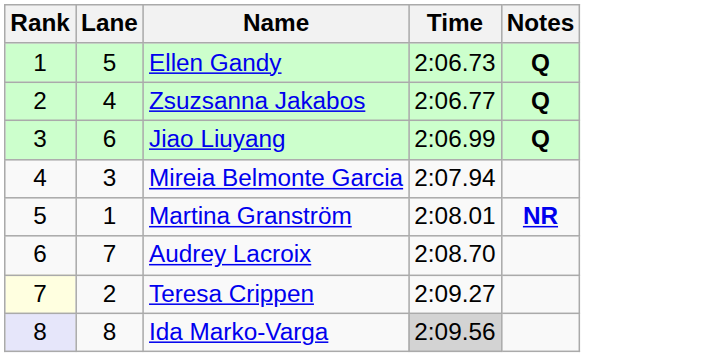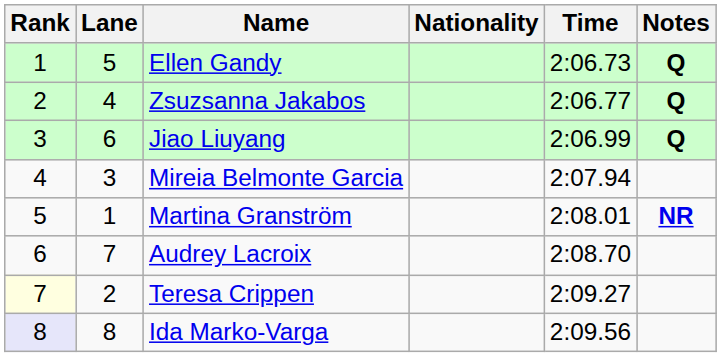+ column: Nationality
Ida Marko-Varga | Time: lightgrey background -> no background
